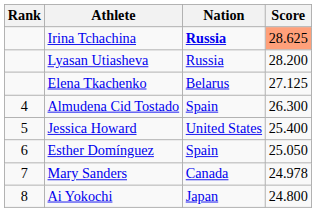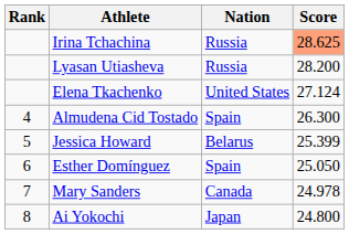Irina Tchachina | Nation: bold -> normal
Elena Tkachenko | Nation: Belarus -> United States
Elena Tkachenko | Score: 27.125 -> 27.124
Jessica Howard | Nation: United States -> Belarus
Jessica Howard | Score: 25.400 -> 25.399
